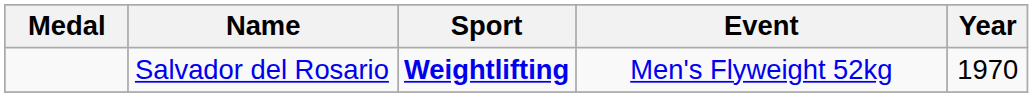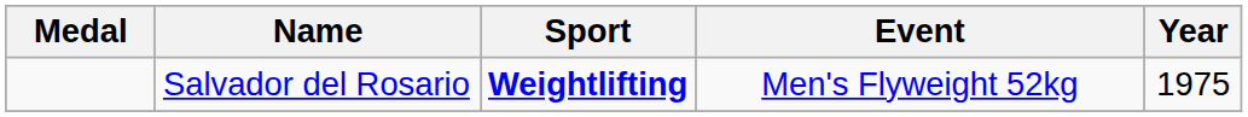Salvador del Rosario | Year: 1970 -> 1975
